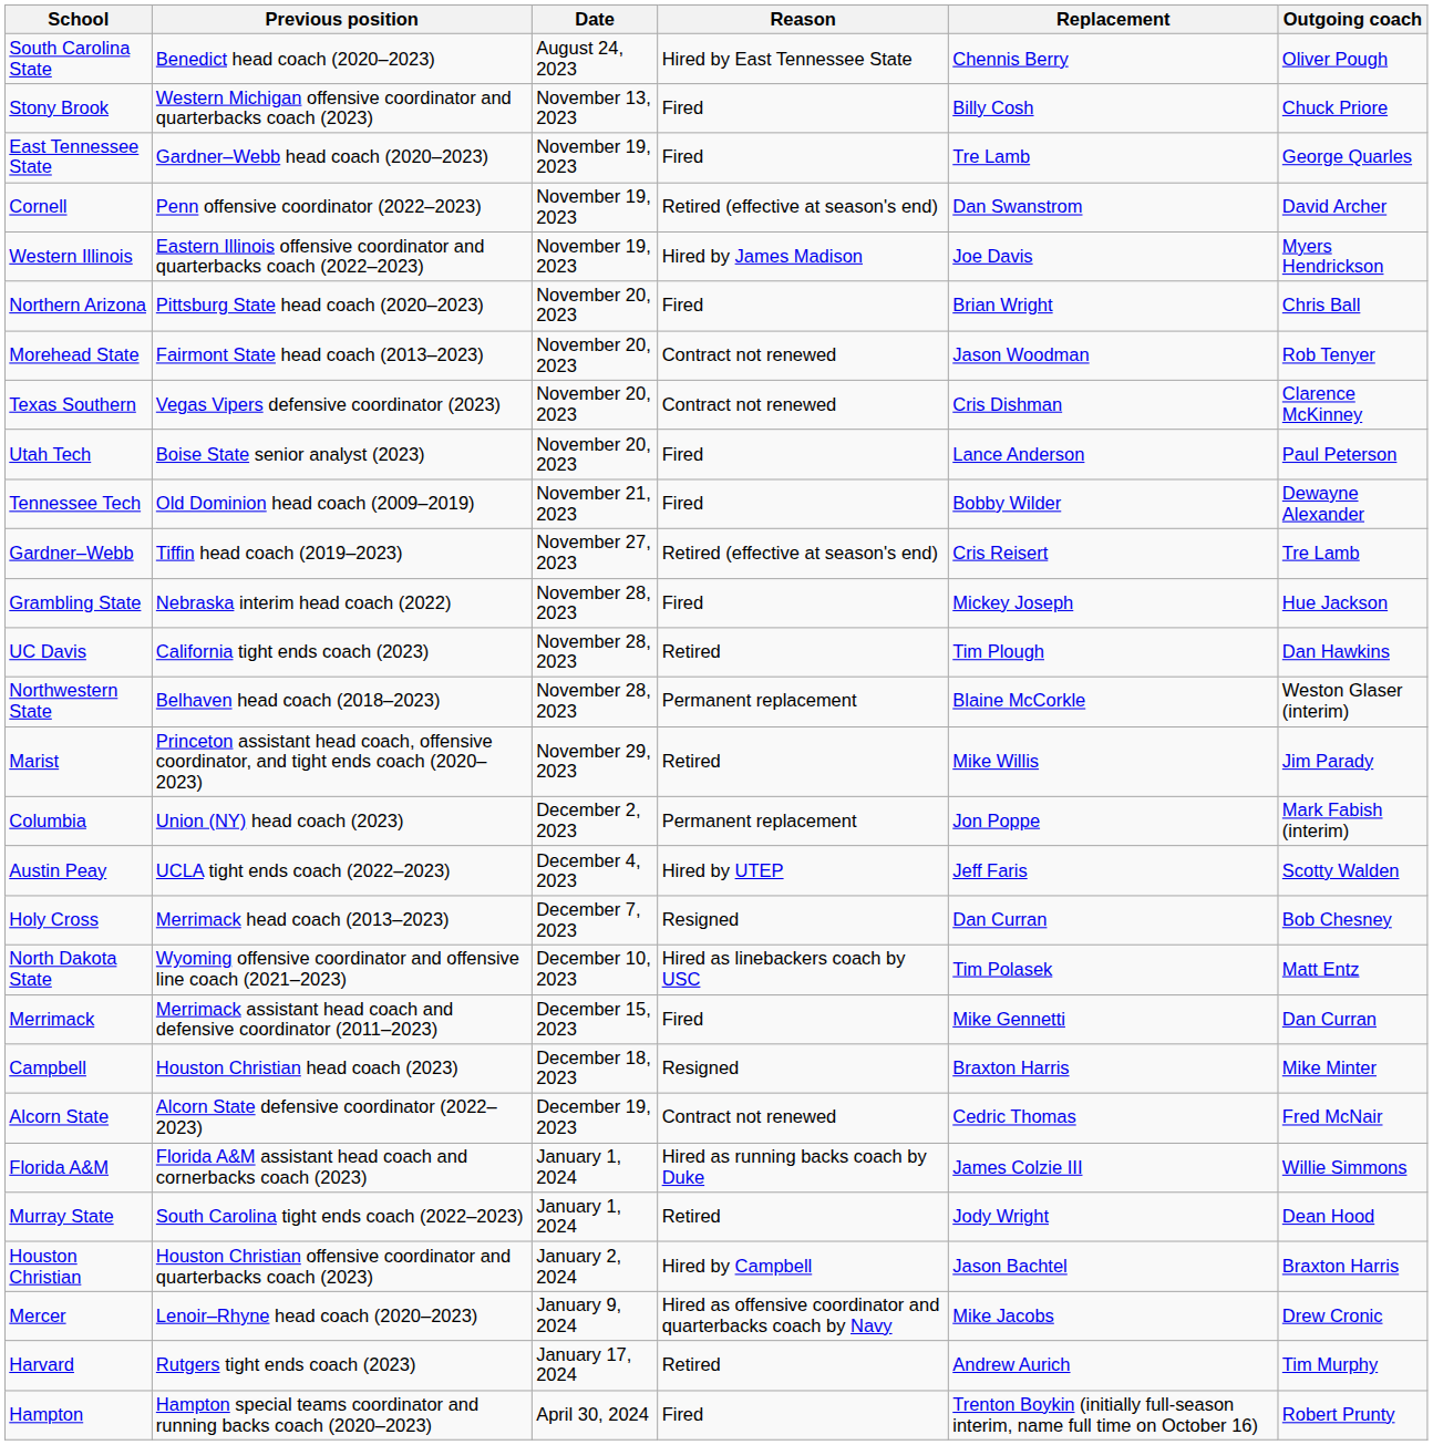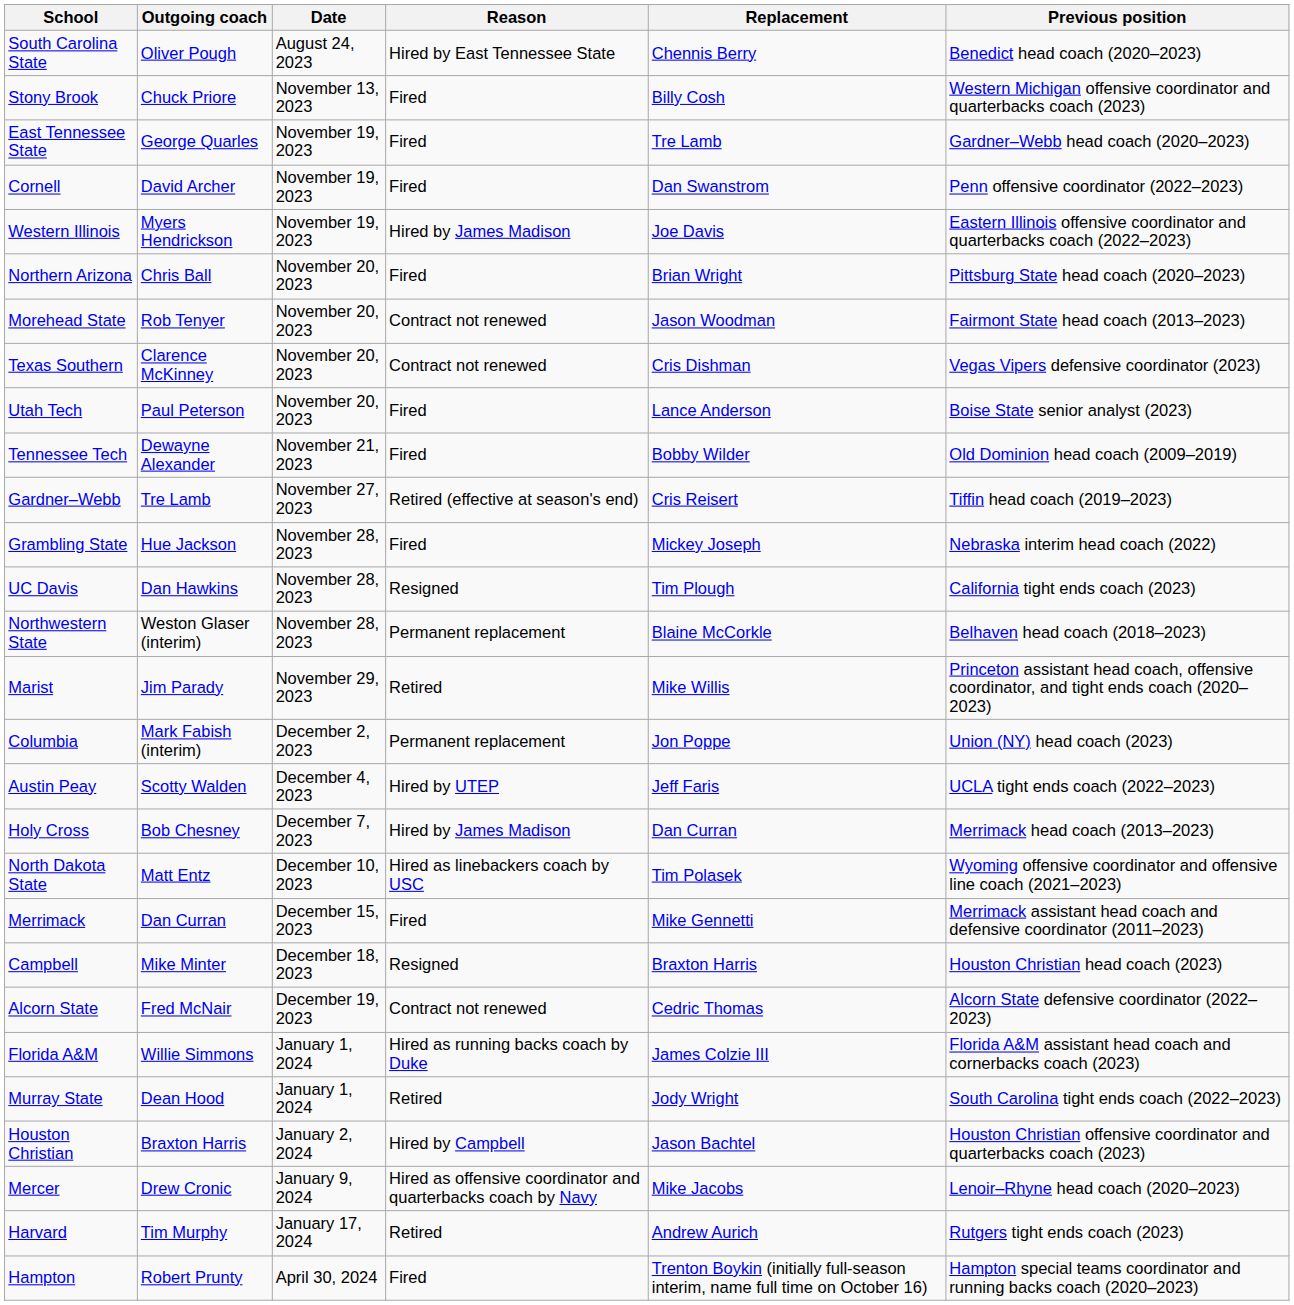columns swapped: Outgoing coach <-> Previous position
Cornell | Reason: Retired (effective at season's end) -> Fired
UC Davis | Reason: Retired -> Resigned
Holy Cross | Reason: Resigned -> Hired by James Madison
